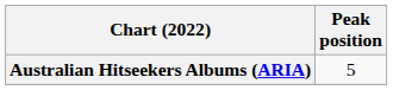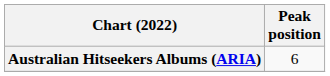Australian Hitseekers Albums (ARIA) | Peak position: 5 -> 6
